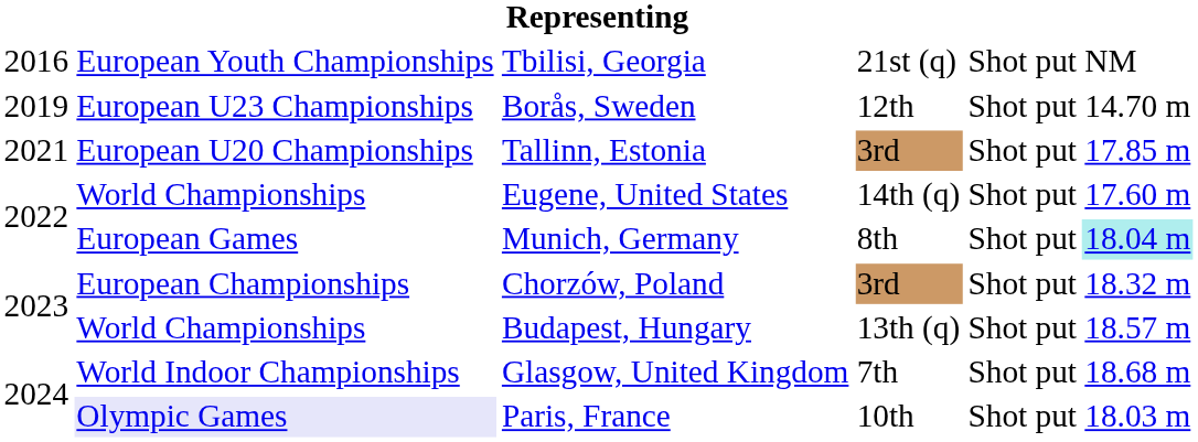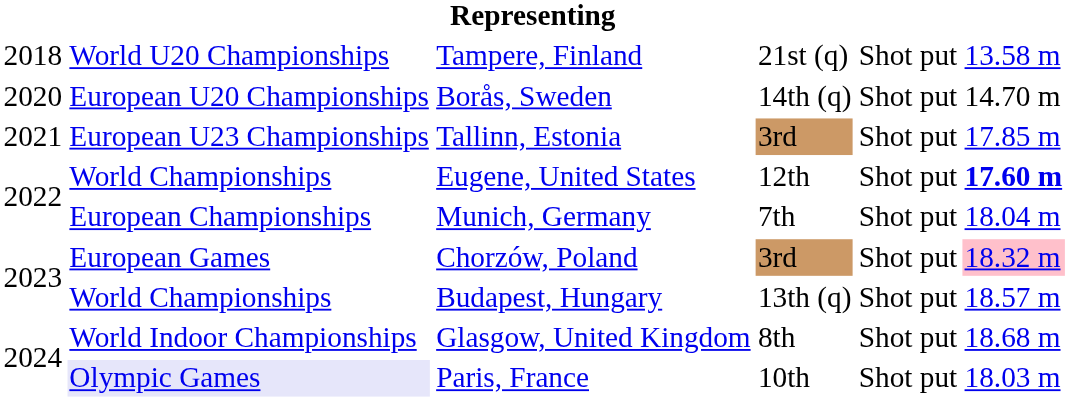- row: 2016 | European Youth Championships | Tbilisi, Georgia | 21st (q) | Shot put | NM
+ row: 2018 | World U20 Championships | Tampere, Finland | 21st (q) | Shot put | 13.58 m
Borås, Sweden | column 1: 2019 -> 2020
Borås, Sweden | column 2: European U23 Championships -> European U20 Championships
Borås, Sweden | column 4: 12th -> 14th (q)
Tallinn, Estonia | column 2: European U20 Championships -> European U23 Championships
Eugene, United States | column 4: 14th (q) -> 12th
Eugene, United States | column 6: normal -> bold
Munich, Germany | column 2: European Games -> European Championships
Munich, Germany | column 4: 8th -> 7th
Munich, Germany | column 6: paleturquoise background -> no background
Chorzów, Poland | column 2: European Championships -> European Games
Chorzów, Poland | column 6: no background -> pink background
Glasgow, United Kingdom | column 4: 7th -> 8th
